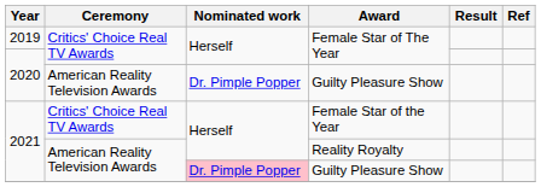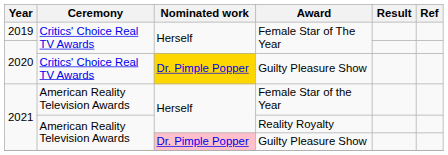2020 / Guilty Pleasure Show | Ceremony: American Reality Television Awards -> Critics' Choice Real TV Awards
2020 / Guilty Pleasure Show | Nominated work: no background -> gold background
Female Star of the Year | Ceremony: Critics' Choice Real TV Awards -> American Reality Television Awards
